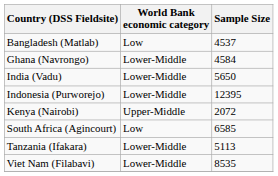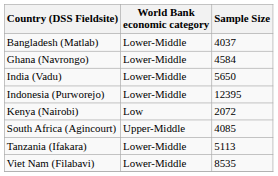Bangladesh (Matlab) | World Bank economic category: Low -> Lower-Middle
Bangladesh (Matlab) | Sample Size: 4537 -> 4037
Kenya (Nairobi) | World Bank economic category: Upper-Middle -> Low
South Africa (Agincourt) | World Bank economic category: Low -> Upper-Middle
South Africa (Agincourt) | Sample Size: 6585 -> 4085
